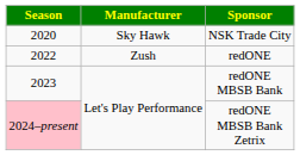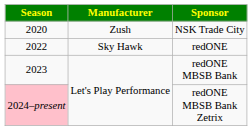NSK Trade City | Manufacturer: Sky Hawk -> Zush
redONE | Manufacturer: Zush -> Sky Hawk
